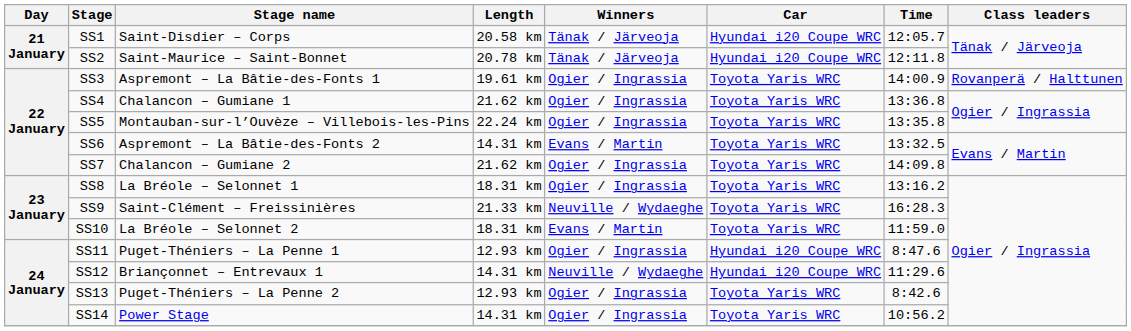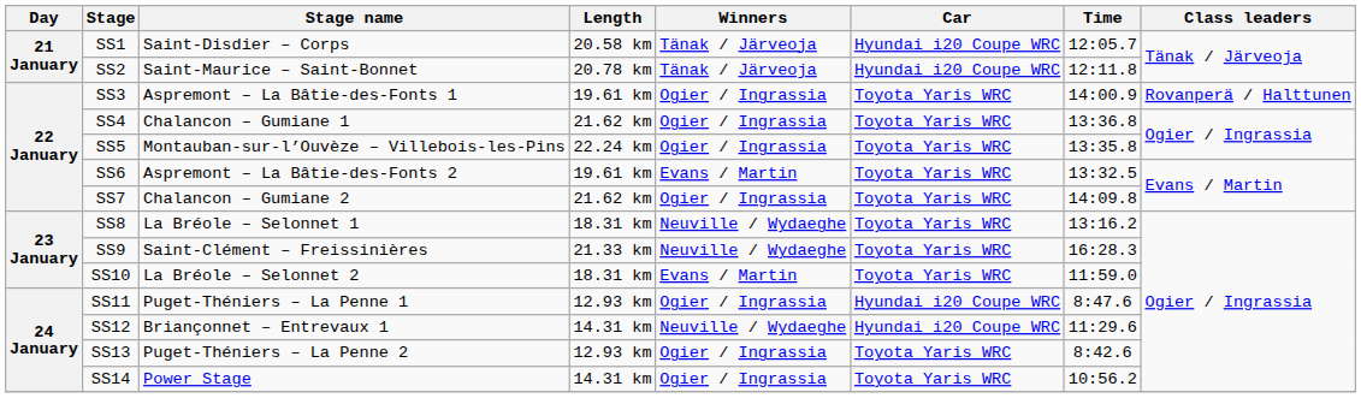SS6 | Length: 14.31 km -> 19.61 km
SS8 | Winners: Ogier / Ingrassia -> Neuville / Wydaeghe
